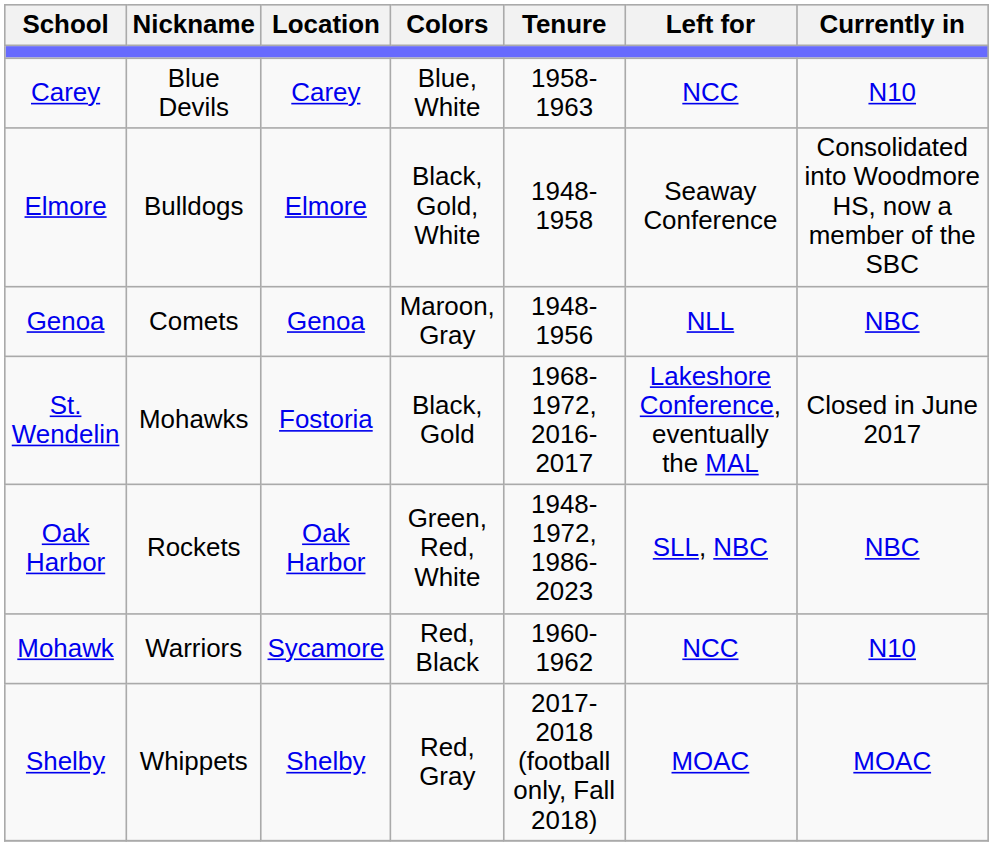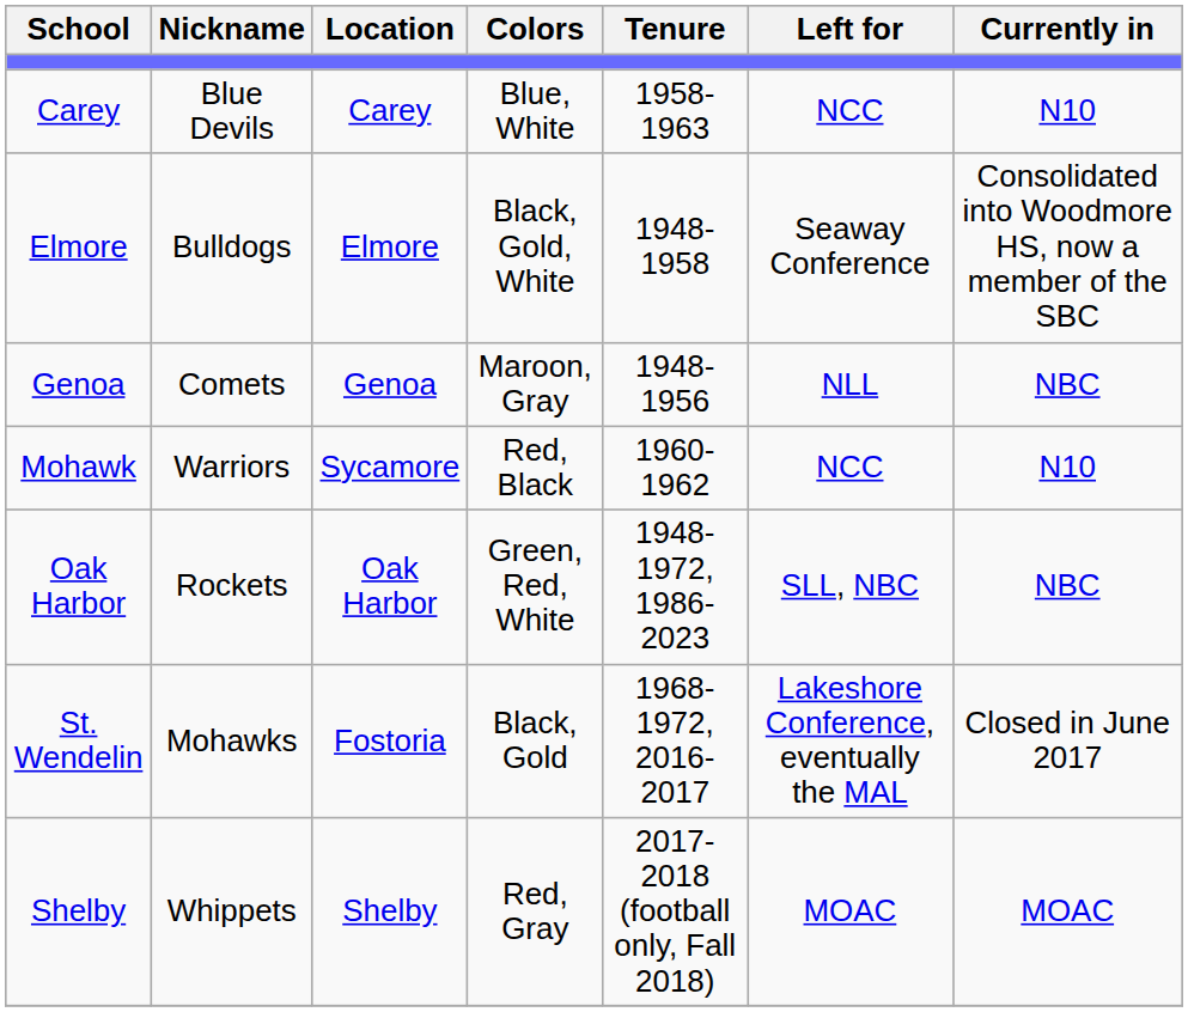rows swapped: Mohawk <-> St. Wendelin
